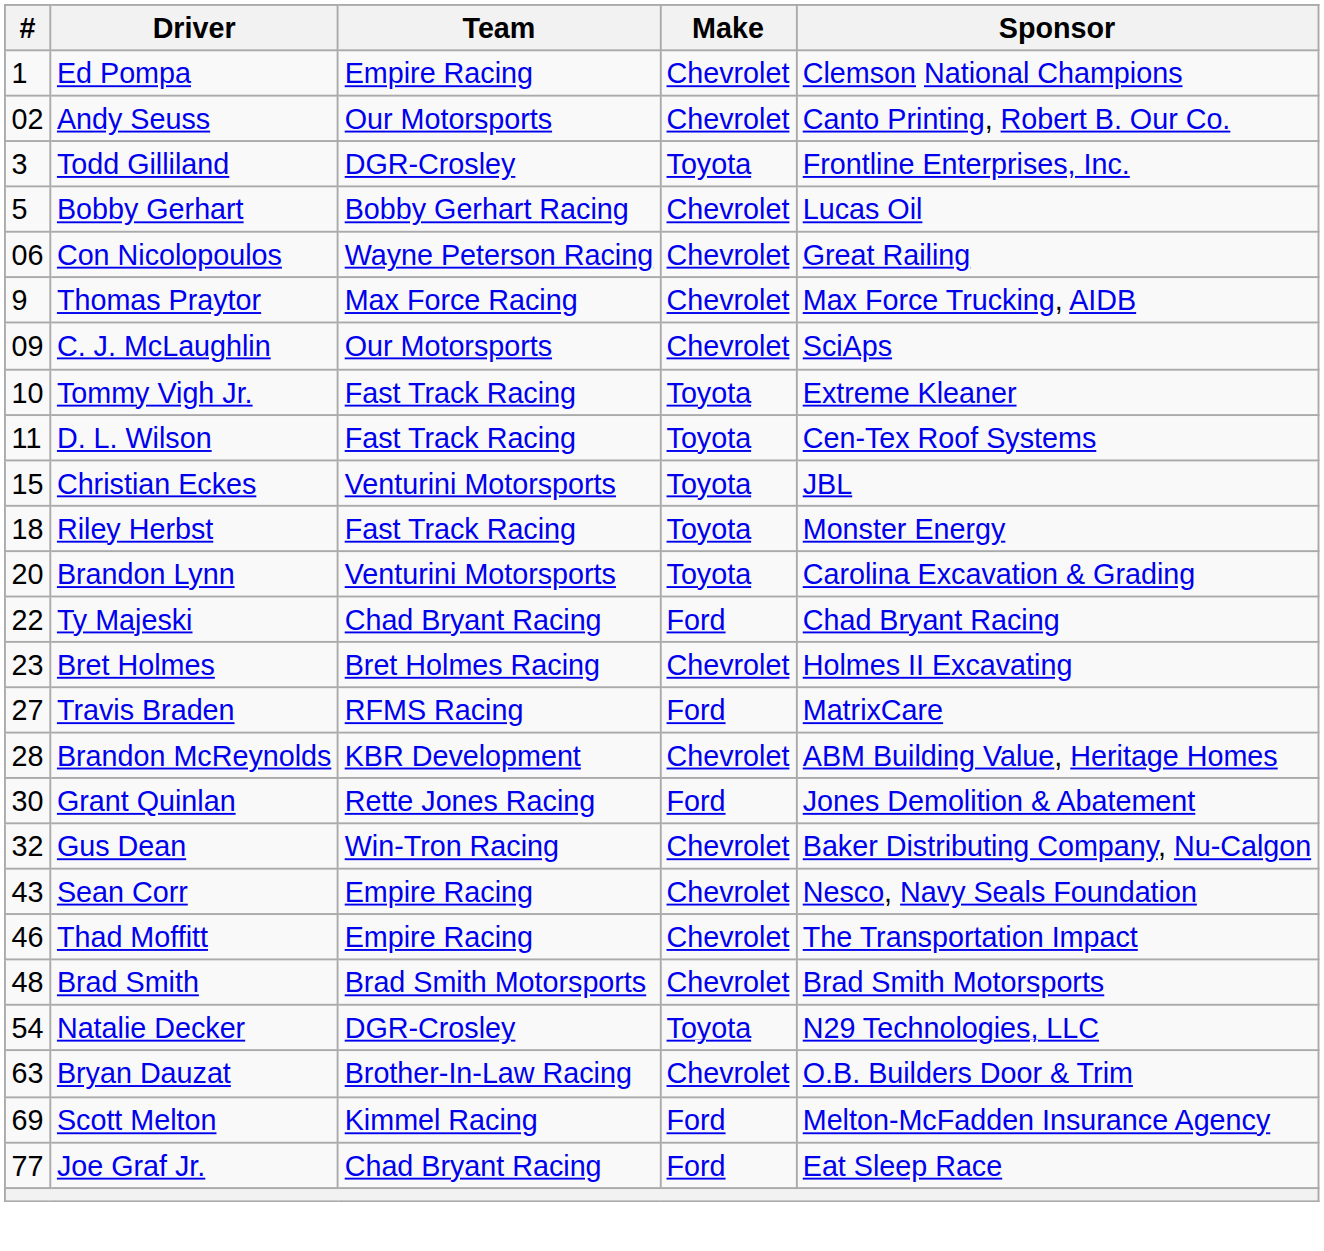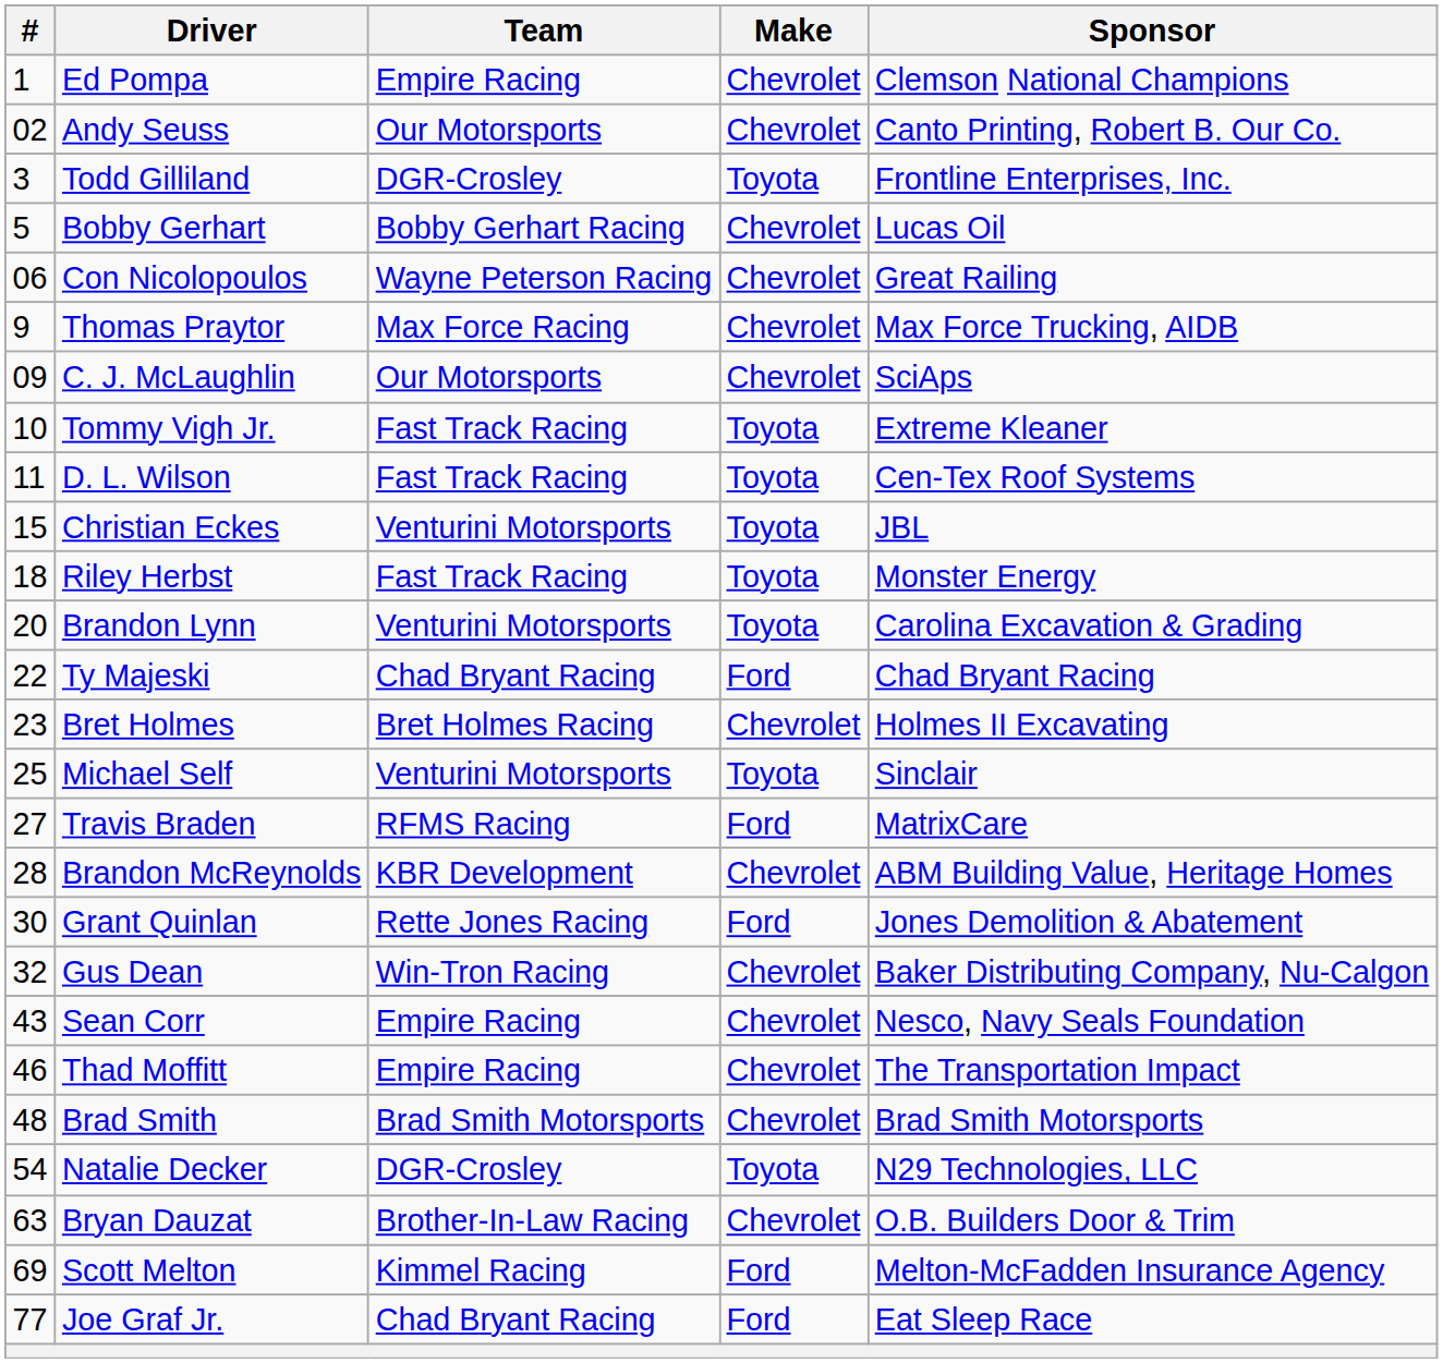+ row: 25 | Michael Self | Venturini Motorsports | Toyota | Sinclair
